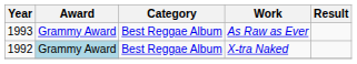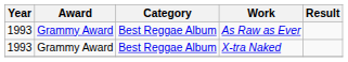X-tra Naked | Year: 1992 -> 1993
X-tra Naked | Award: lightblue background -> no background
